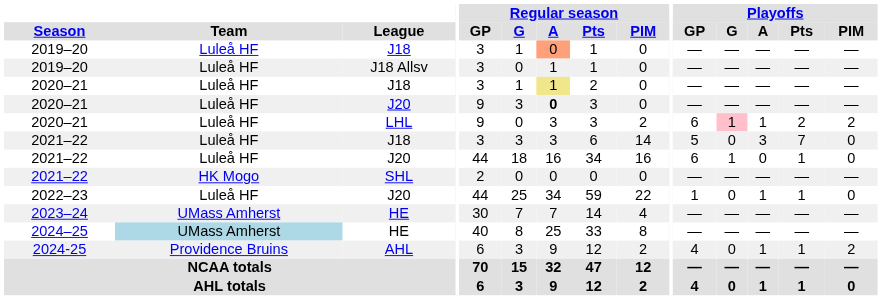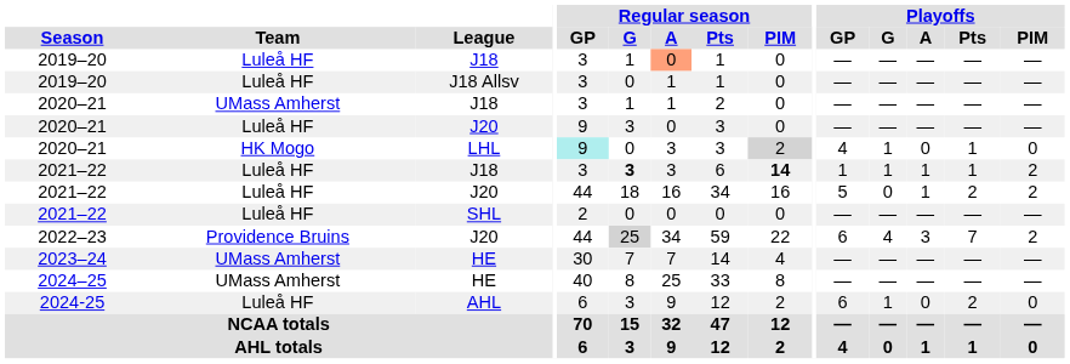2020–21 / J18 | Team: Luleå HF -> UMass Amherst
2020–21 / J18 | Regular season / A: khaki background -> no background
2020–21 / J20 | Regular season / A: bold -> normal
2020–21 / LHL | Team: Luleå HF -> HK Mogo
2020–21 / LHL | Regular season / GP: no background -> paleturquoise background
2020–21 / LHL | Regular season / PIM: no background -> lightgrey background
2020–21 / LHL | Playoffs / GP: 6 -> 4
2020–21 / LHL | Playoffs / G: pink background -> no background
2020–21 / LHL | Playoffs / A: 1 -> 0
2020–21 / LHL | Playoffs / Pts: 2 -> 1
2020–21 / LHL | Playoffs / PIM: 2 -> 0
2021–22 / J18 | Regular season / G: normal -> bold
2021–22 / J18 | Regular season / PIM: normal -> bold
2021–22 / J18 | Playoffs / GP: 5 -> 1
2021–22 / J18 | Playoffs / G: 0 -> 1
2021–22 / J18 | Playoffs / A: 3 -> 1
2021–22 / J18 | Playoffs / Pts: 7 -> 1
2021–22 / J18 | Playoffs / PIM: 0 -> 2
2021–22 / J20 | Playoffs / GP: 6 -> 5
2021–22 / J20 | Playoffs / G: 1 -> 0
2021–22 / J20 | Playoffs / A: 0 -> 1
2021–22 / J20 | Playoffs / Pts: 1 -> 2
2021–22 / J20 | Playoffs / PIM: 0 -> 2
2021–22 / SHL | Team: HK Mogo -> Luleå HF
2022–23 | Team: Luleå HF -> Providence Bruins
2022–23 | Regular season / G: no background -> lightgrey background
2022–23 | Playoffs / GP: 1 -> 6
2022–23 | Playoffs / G: 0 -> 4
2022–23 | Playoffs / A: 1 -> 3
2022–23 | Playoffs / Pts: 1 -> 7
2022–23 | Playoffs / PIM: 0 -> 2
2024–25 | Team: lightblue background -> no background
2024-25 | Team: Providence Bruins -> Luleå HF
2024-25 | Playoffs / GP: 4 -> 6
2024-25 | Playoffs / G: 0 -> 1
2024-25 | Playoffs / A: 1 -> 0
2024-25 | Playoffs / Pts: 1 -> 2
2024-25 | Playoffs / PIM: 2 -> 0
